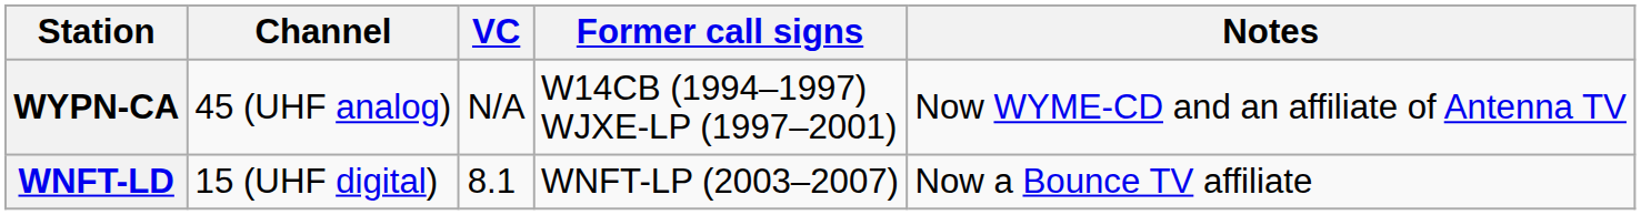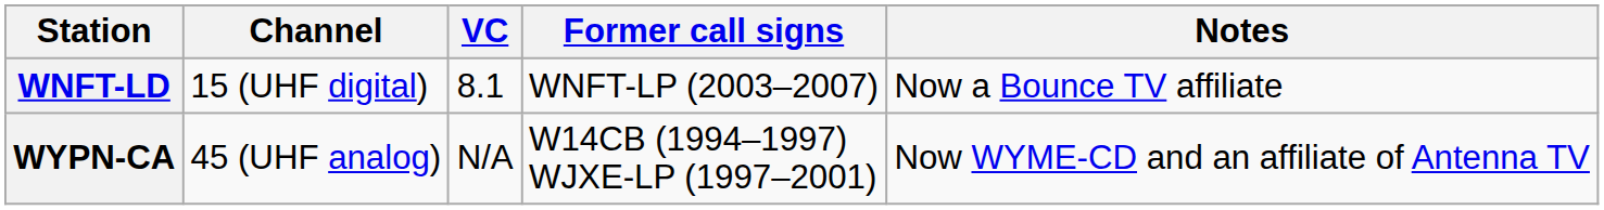rows swapped: WNFT-LD <-> WYPN-CA
